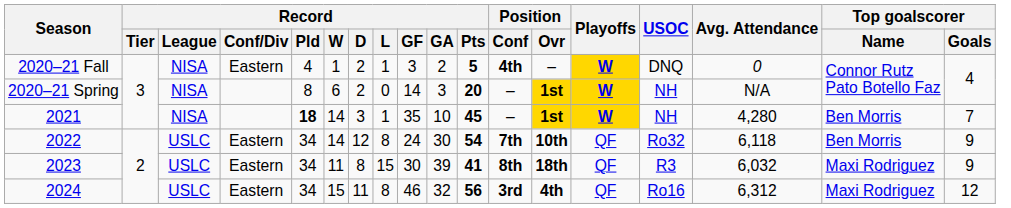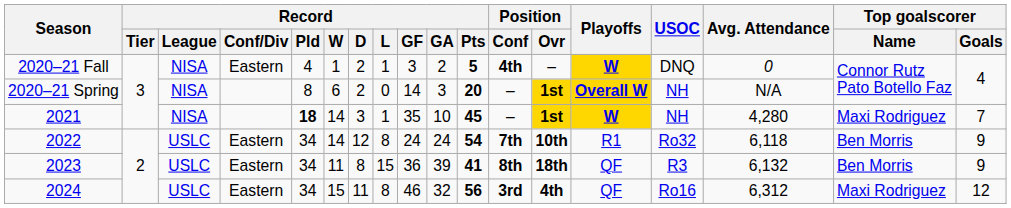2020–21 Spring | Playoffs: W -> Overall W
2021 | Top goalscorer / Name: Ben Morris -> Maxi Rodriguez
2022 | Record / GA: 30 -> 24
2022 | Playoffs: QF -> R1
2023 | Record / GF: 30 -> 36
2023 | Avg. Attendance: 6,032 -> 6,132
2023 | Top goalscorer / Name: Maxi Rodriguez -> Ben Morris
